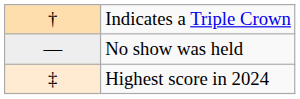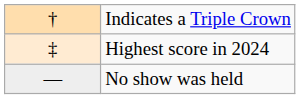rows swapped: Highest score in 2024 <-> No show was held
